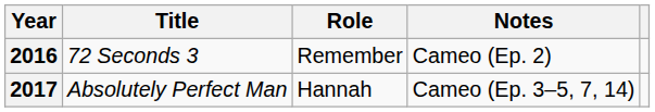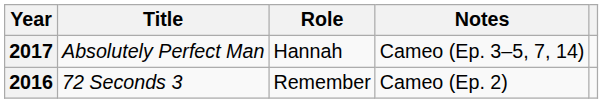rows swapped: 2016 <-> 2017
